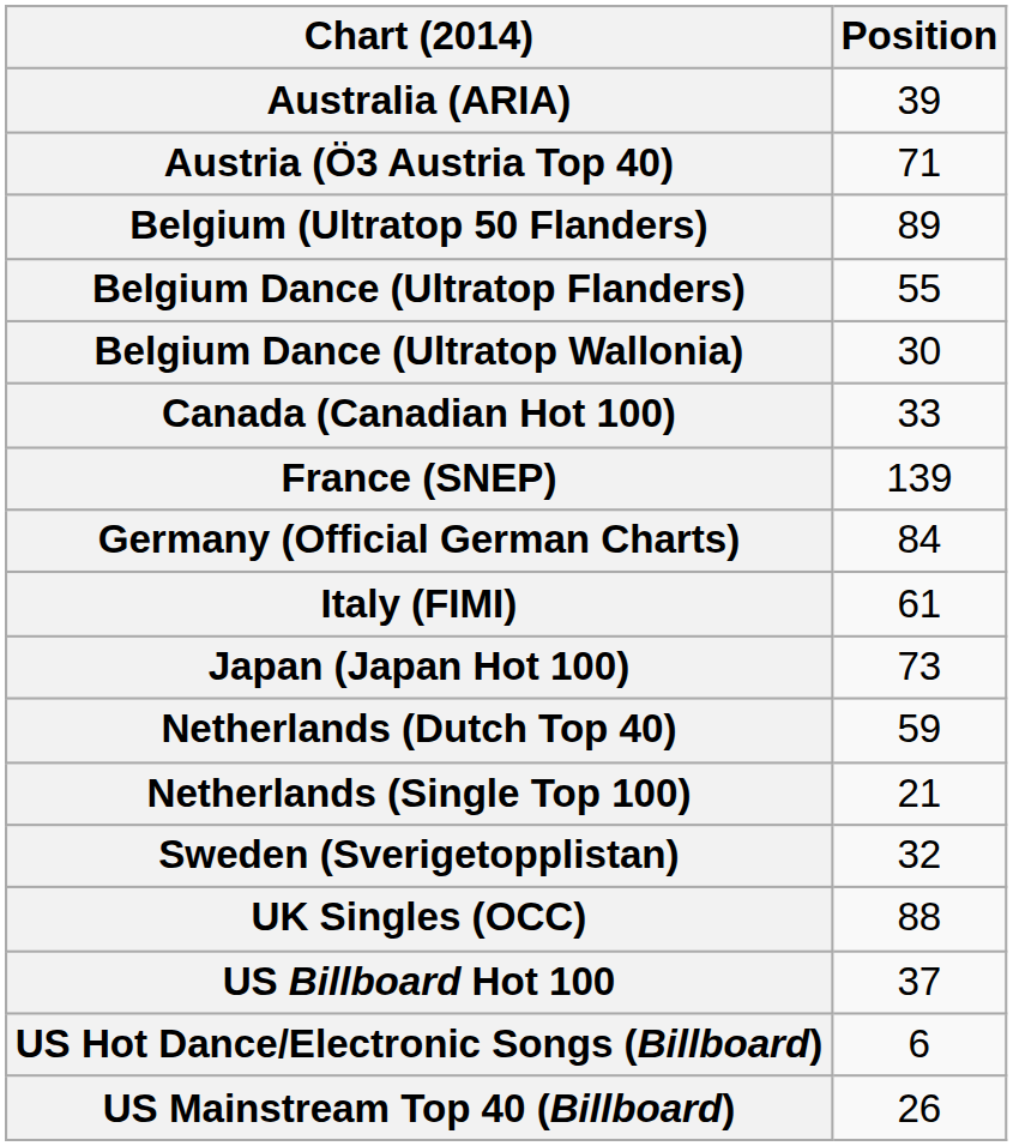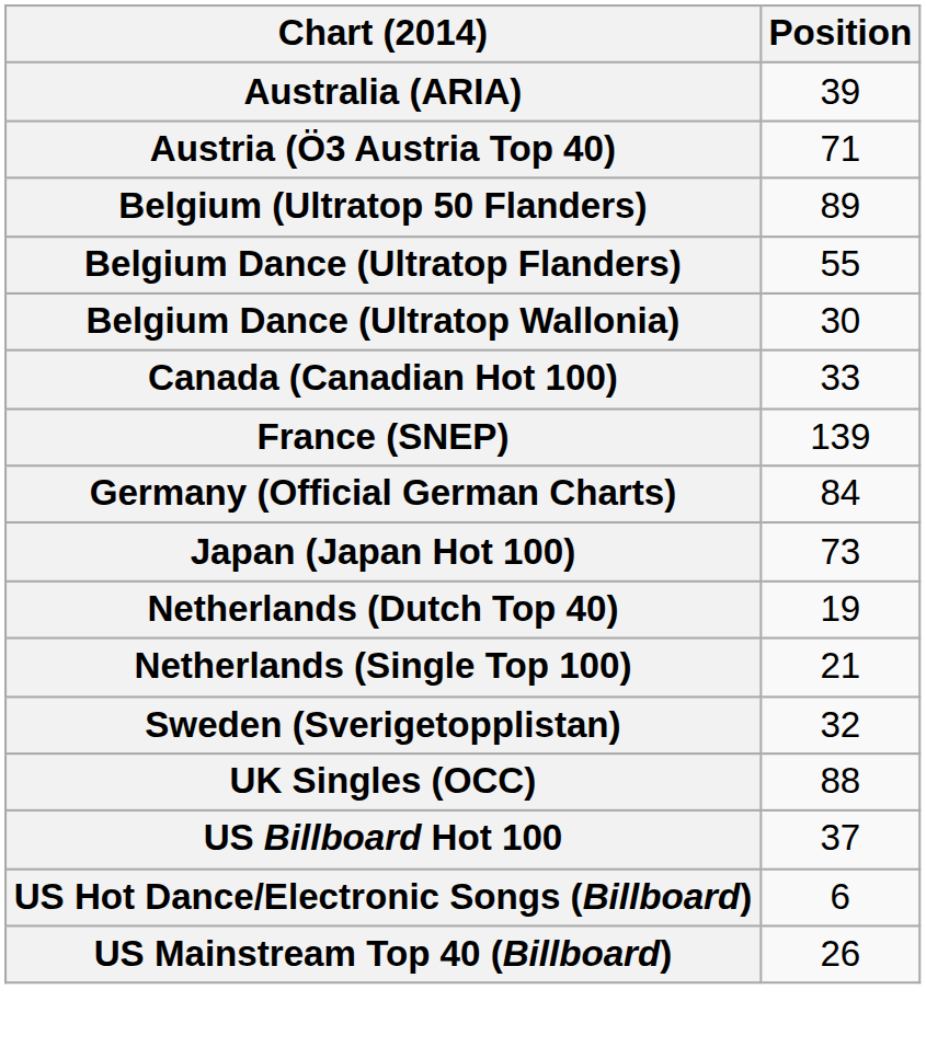- row: Italy (FIMI) | 61
Netherlands (Dutch Top 40) | Position: 59 -> 19
